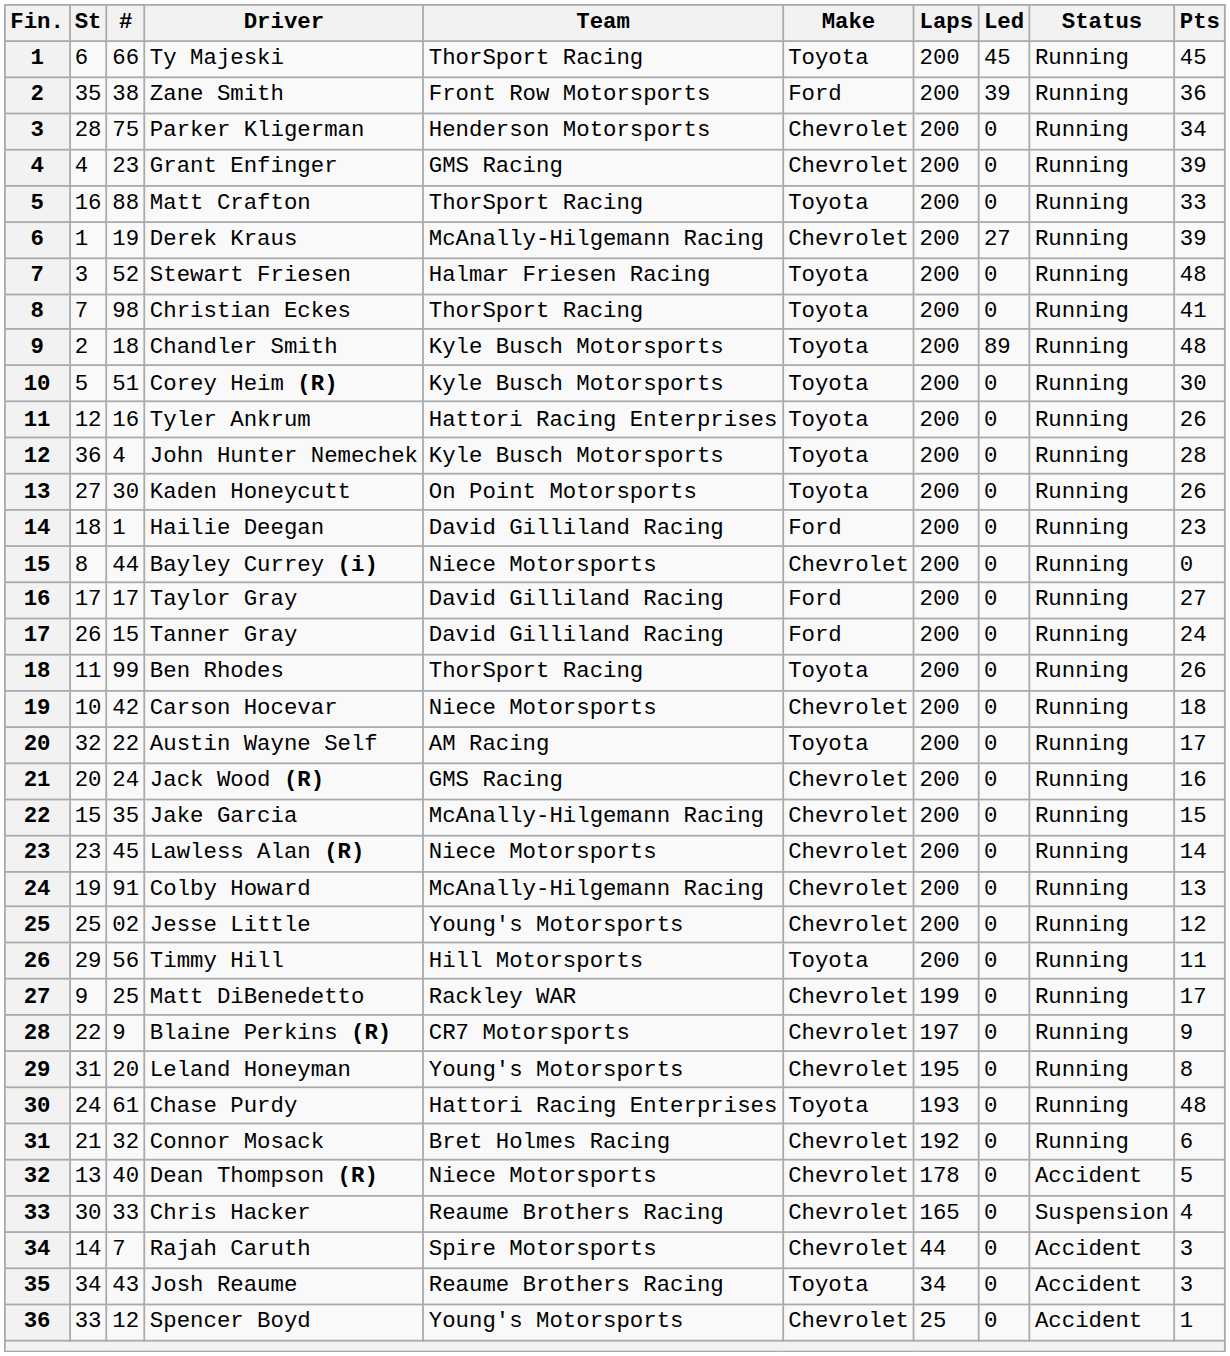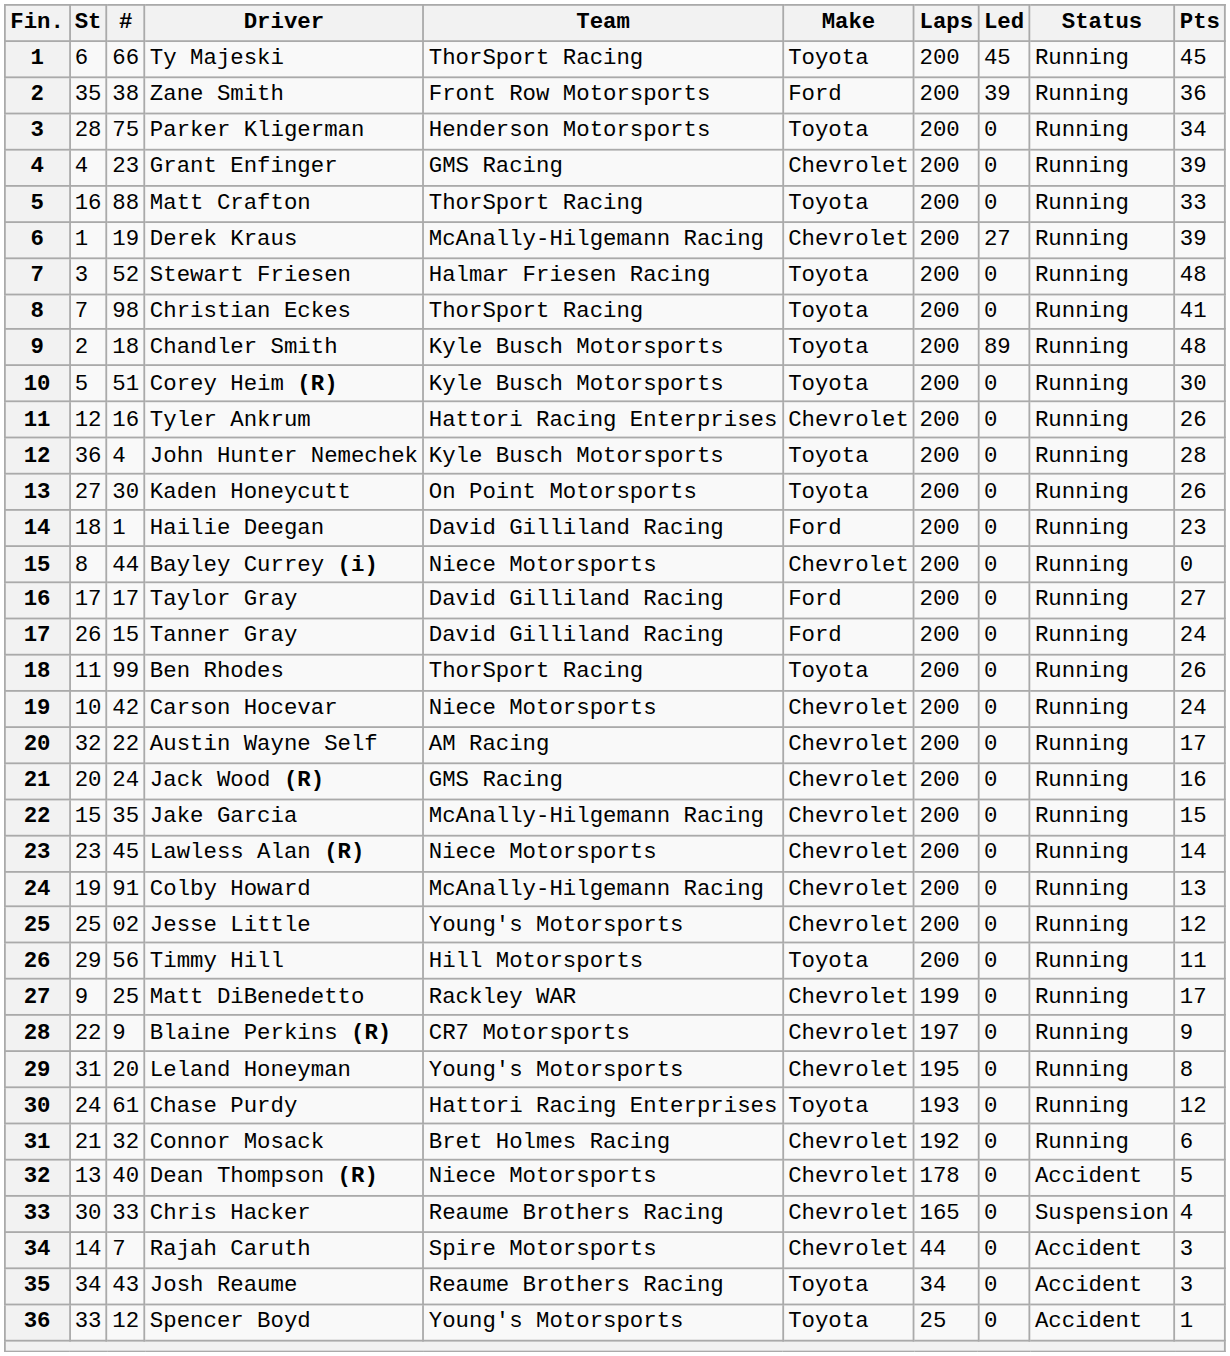Parker Kligerman | Make: Chevrolet -> Toyota
Tyler Ankrum | Make: Toyota -> Chevrolet
Carson Hocevar | Pts: 18 -> 24
Austin Wayne Self | Make: Toyota -> Chevrolet
Chase Purdy | Pts: 48 -> 12
Spencer Boyd | Make: Chevrolet -> Toyota
